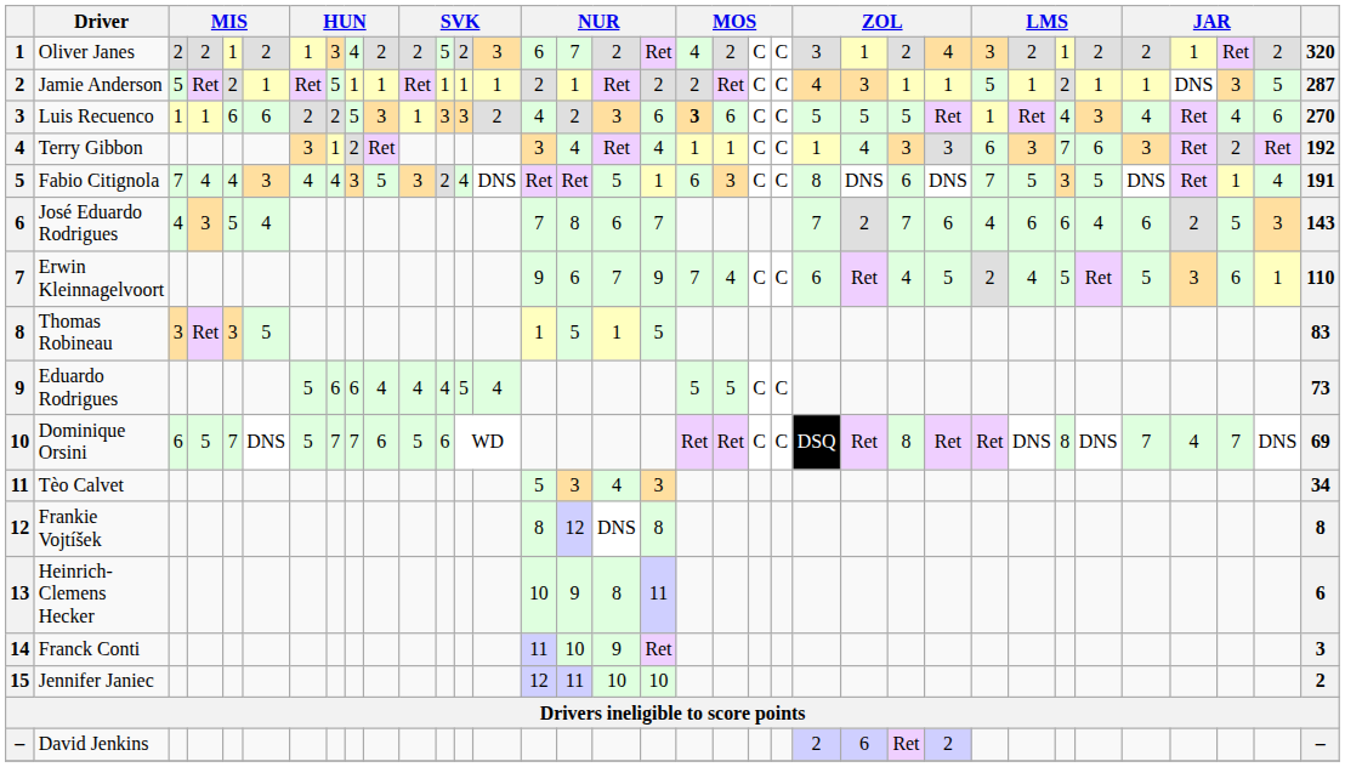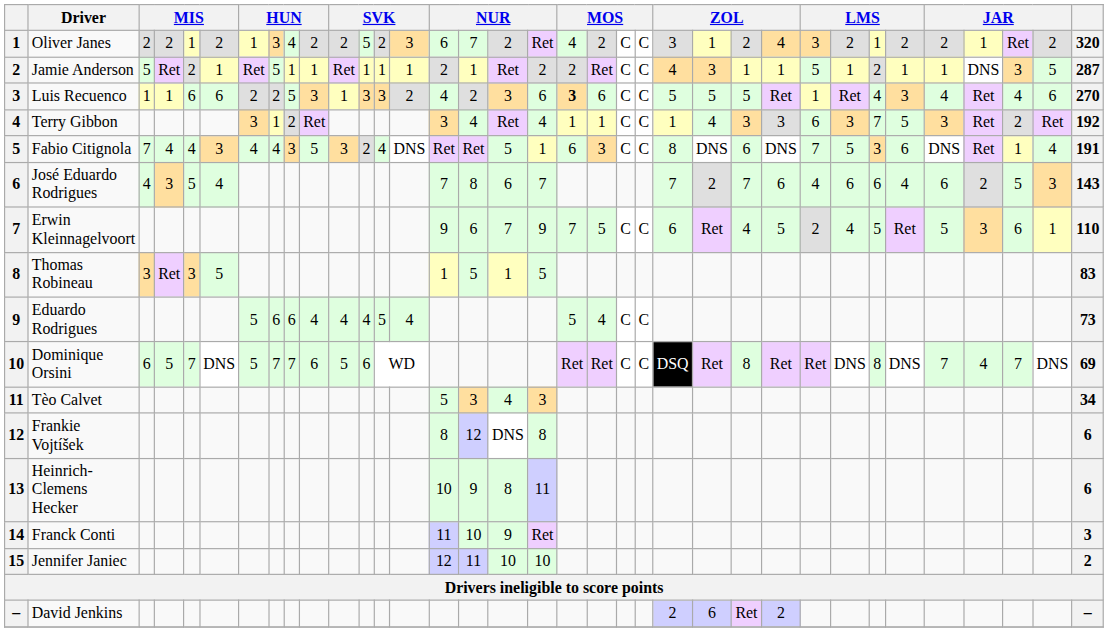Terry Gibbon | column 30: 6 -> 5
Fabio Citignola | column 30: 5 -> 6
Erwin Kleinnagelvoort | column 20: 4 -> 5
Eduardo Rodrigues | column 20: 5 -> 4
Frankie Vojtíšek | column 35: 8 -> 6
